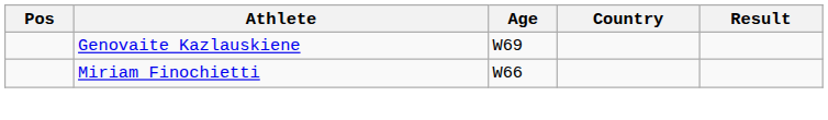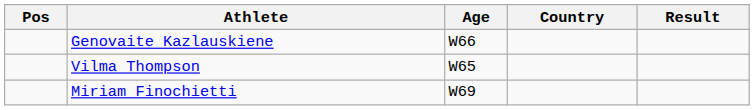Genovaite Kazlauskiene | Age: W69 -> W66
+ row: Vilma Thompson | W65
Miriam Finochietti | Age: W66 -> W69
